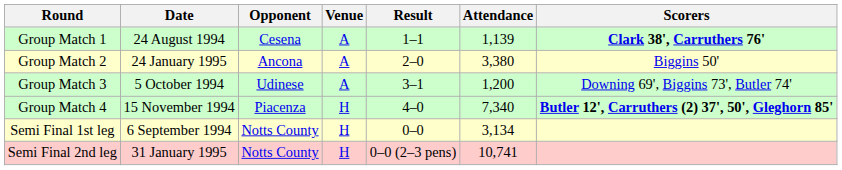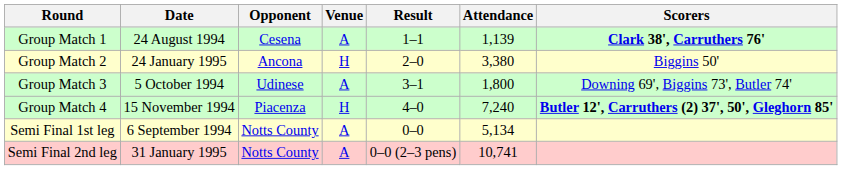Group Match 2 | Venue: A -> H
Group Match 3 | Attendance: 1,200 -> 1,800
Group Match 4 | Attendance: 7,340 -> 7,240
Semi Final 1st leg | Venue: H -> A
Semi Final 1st leg | Attendance: 3,134 -> 5,134
Semi Final 2nd leg | Venue: H -> A
